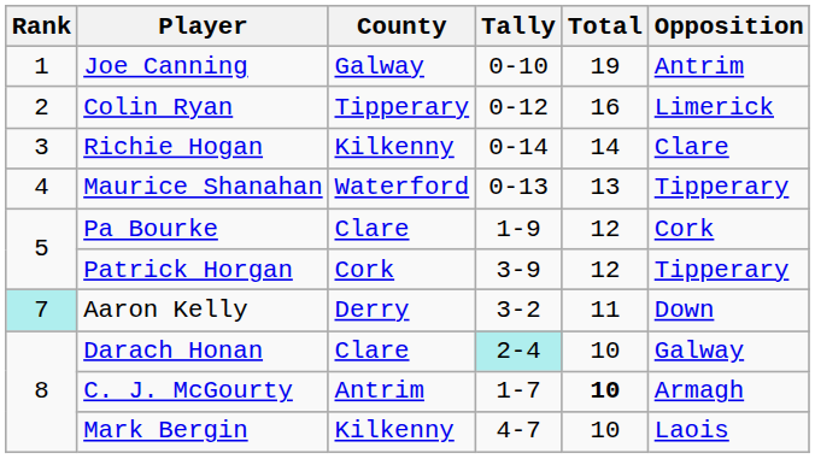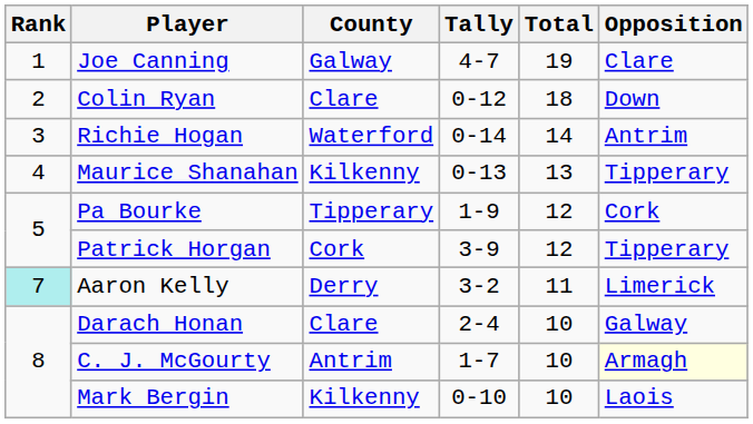Joe Canning | Tally: 0-10 -> 4-7
Joe Canning | Opposition: Antrim -> Clare
Colin Ryan | County: Tipperary -> Clare
Colin Ryan | Total: 16 -> 18
Colin Ryan | Opposition: Limerick -> Down
Richie Hogan | County: Kilkenny -> Waterford
Richie Hogan | Opposition: Clare -> Antrim
Maurice Shanahan | County: Waterford -> Kilkenny
Pa Bourke | County: Clare -> Tipperary
Aaron Kelly | Opposition: Down -> Limerick
Darach Honan | Tally: paleturquoise background -> no background
C. J. McGourty | Total: bold -> normal
C. J. McGourty | Opposition: no background -> lightyellow background
Mark Bergin | Tally: 4-7 -> 0-10
